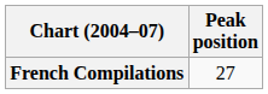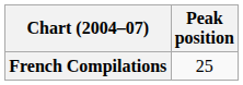French Compilations | Peak position: 27 -> 25
